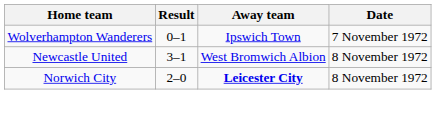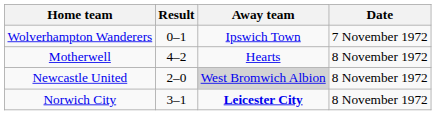+ row: Motherwell | 4–2 | Hearts | 8 November 1972
Newcastle United | Result: 3–1 -> 2–0
Newcastle United | Away team: no background -> lightgrey background
Norwich City | Result: 2–0 -> 3–1
